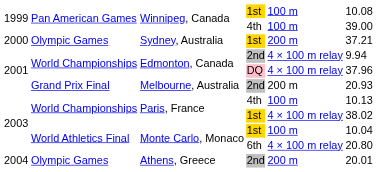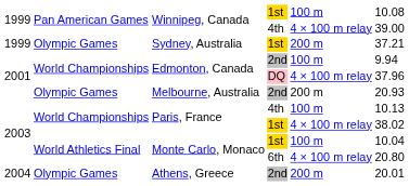Winnipeg, Canada / 4th | column 5: 100 m -> 4 × 100 m relay
Sydney, Australia | column 1: 2000 -> 1999
Edmonton, Canada / 2nd | column 5: 4 × 100 m relay -> 100 m
Melbourne, Australia | column 2: Grand Prix Final -> Olympic Games
